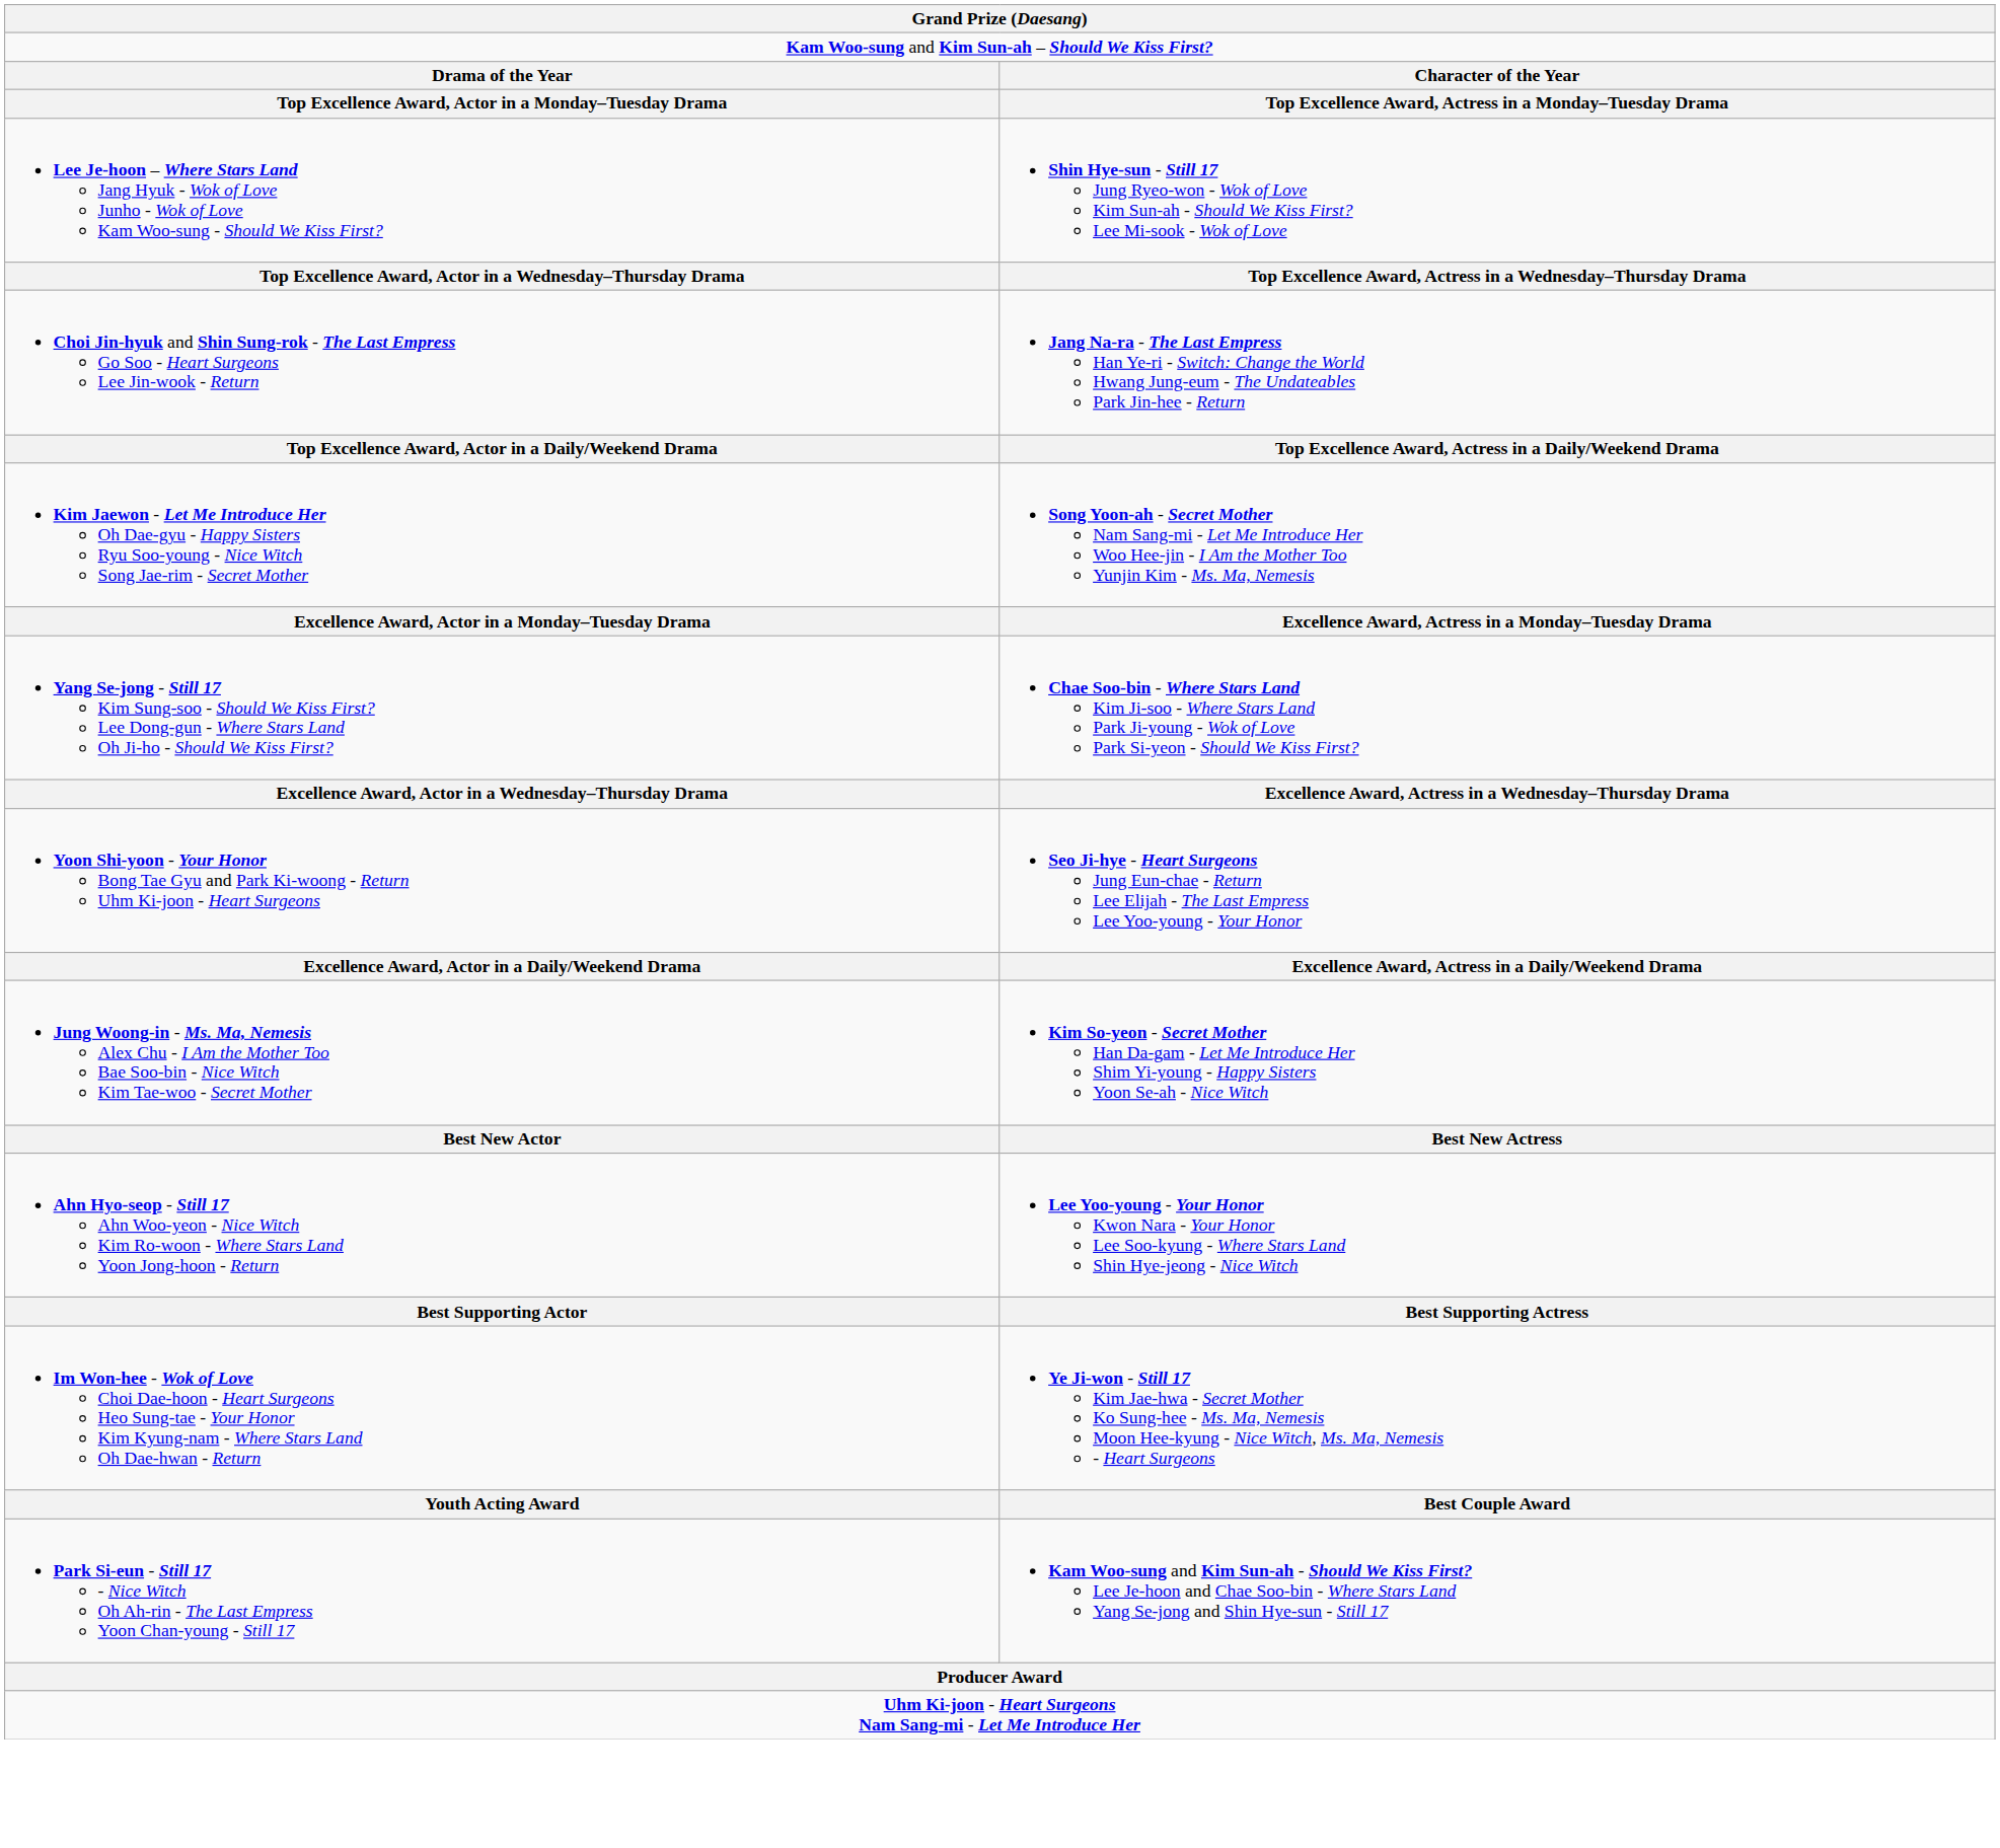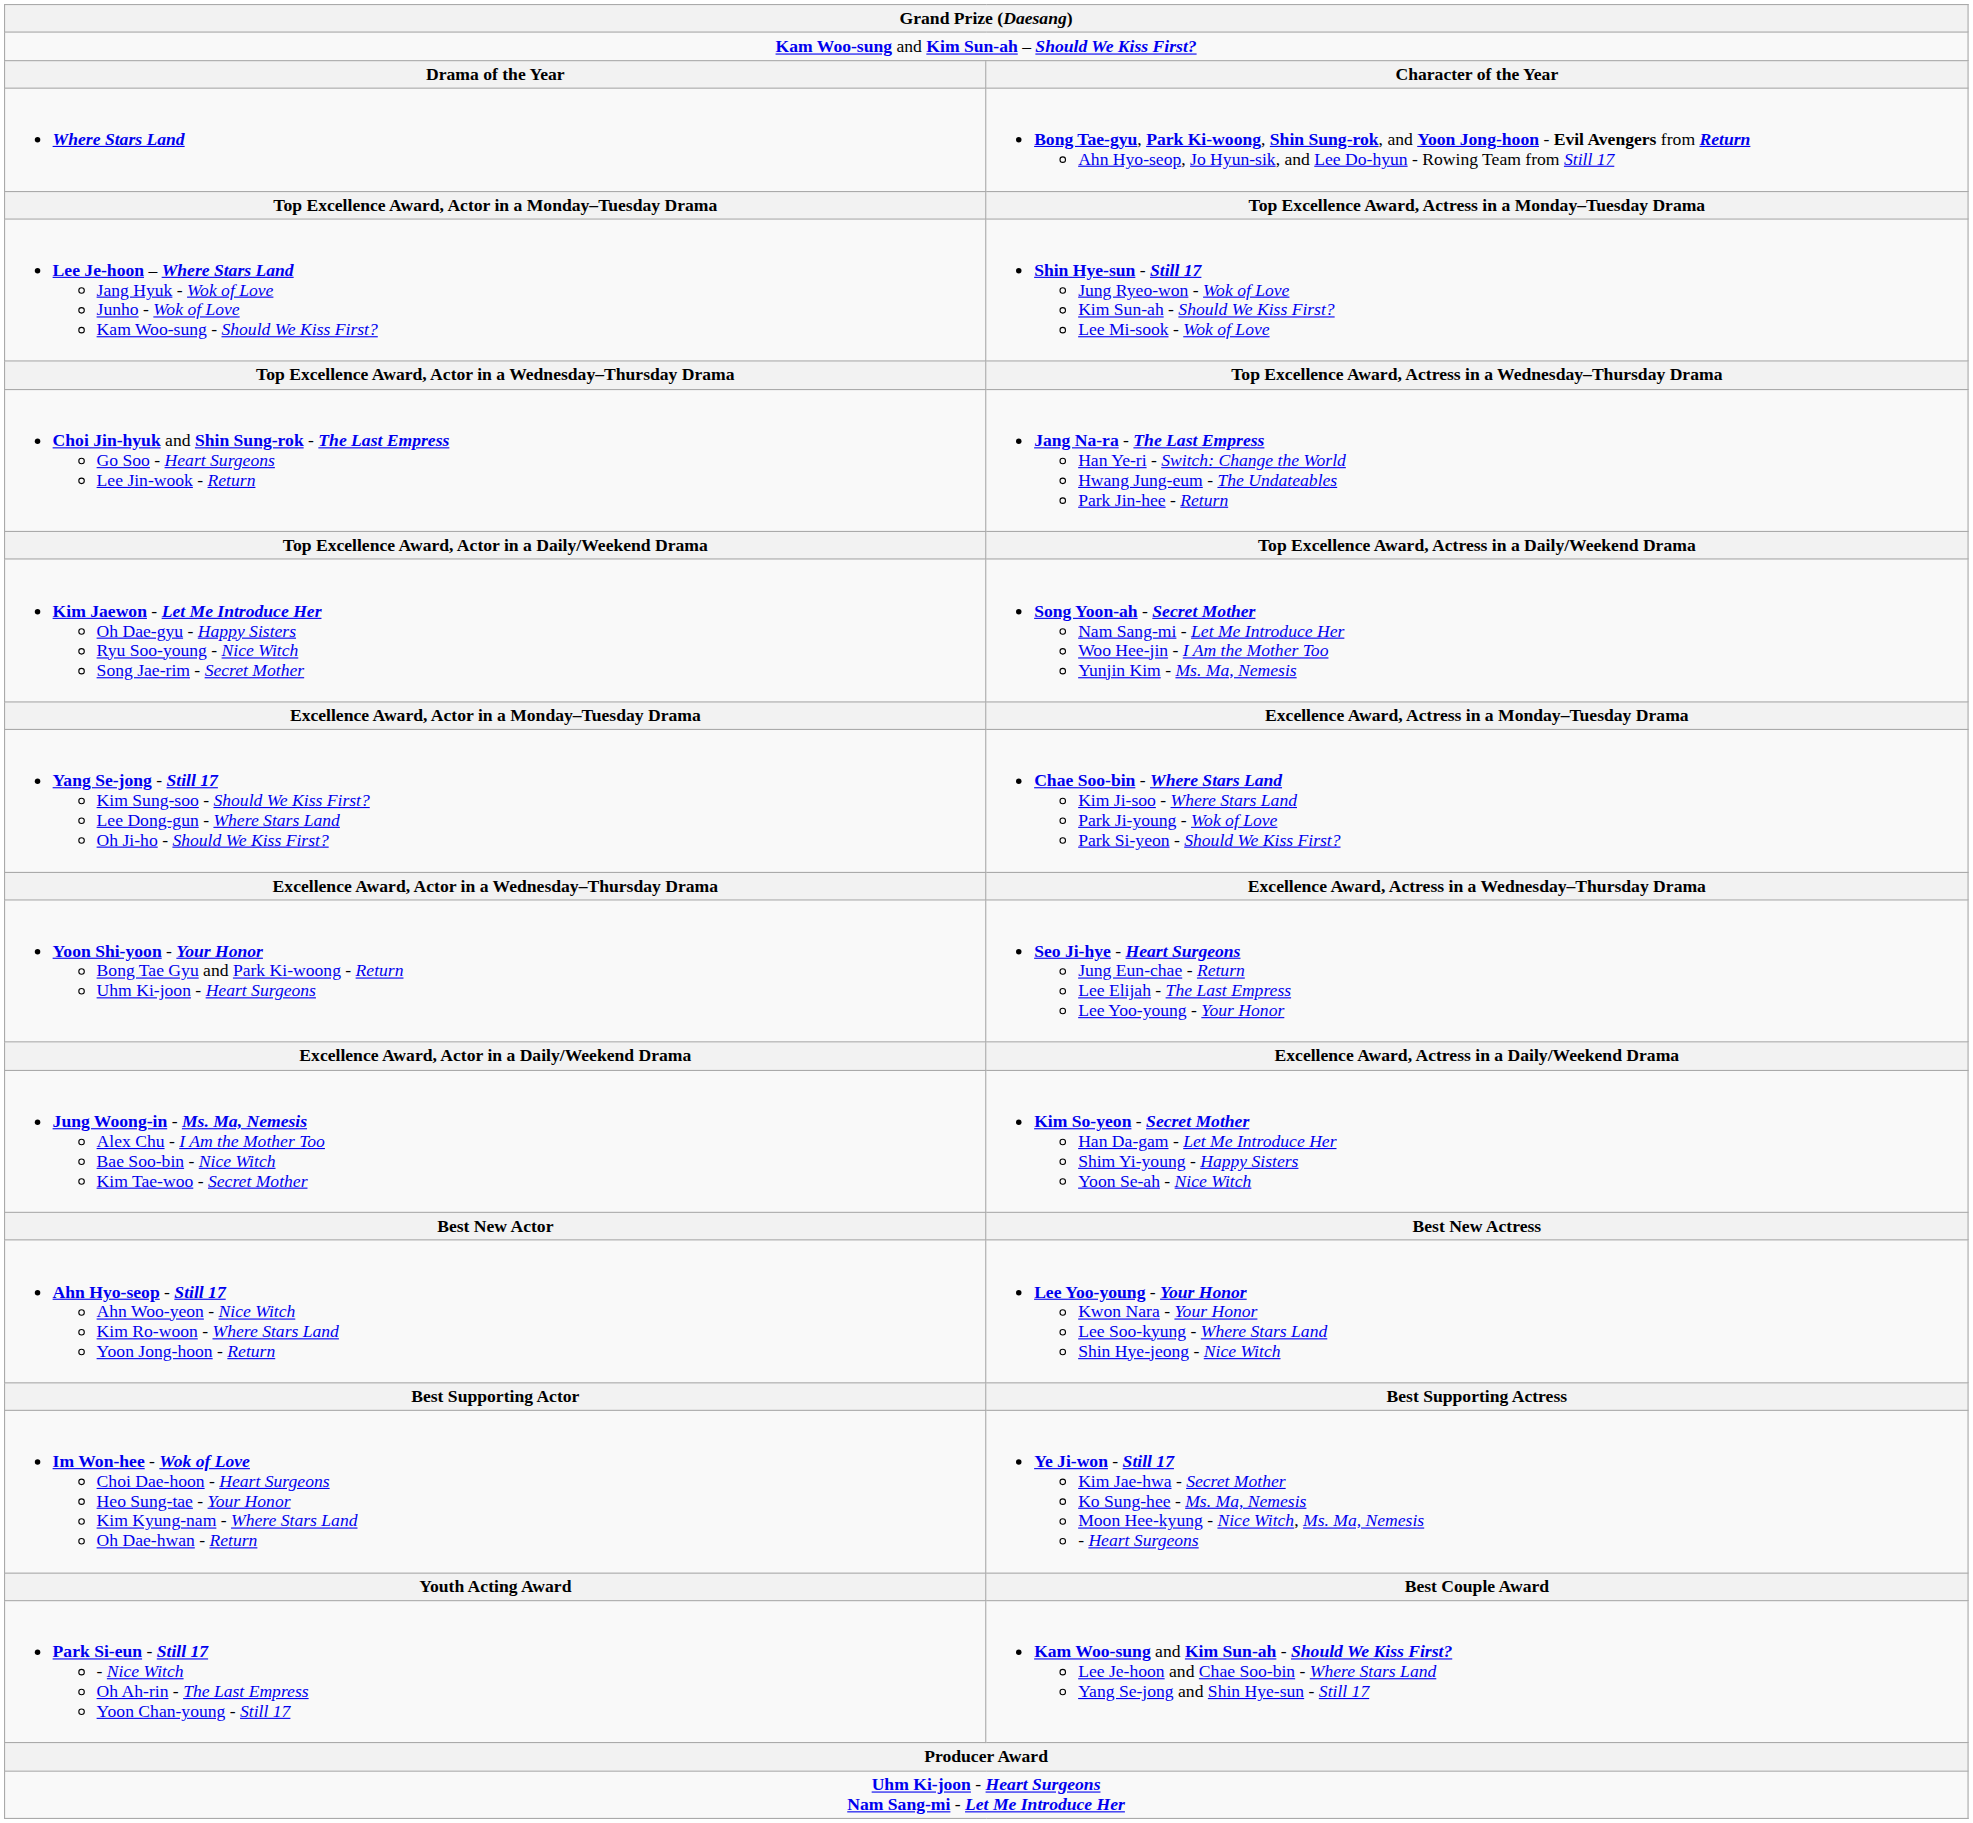+ row: Where Stars Land | Bong Tae-gyu, Park Ki-woong, Shin Sung-rok, and Yoon Jong-hoon - Evil Avengers from Return Ahn Hyo-seop, Jo Hyun-sik, and Lee Do-hyun - Rowing Team from Still 17
